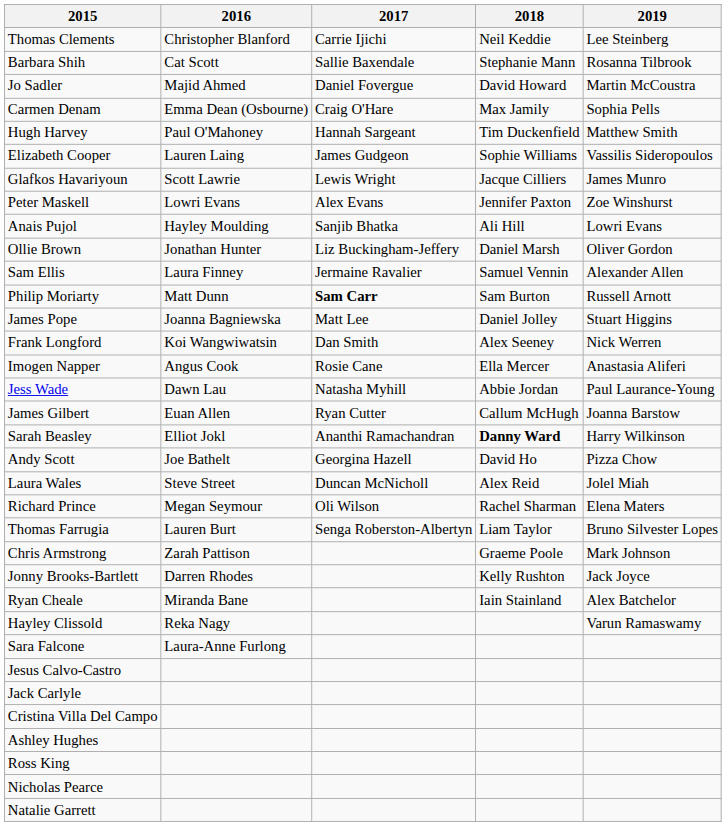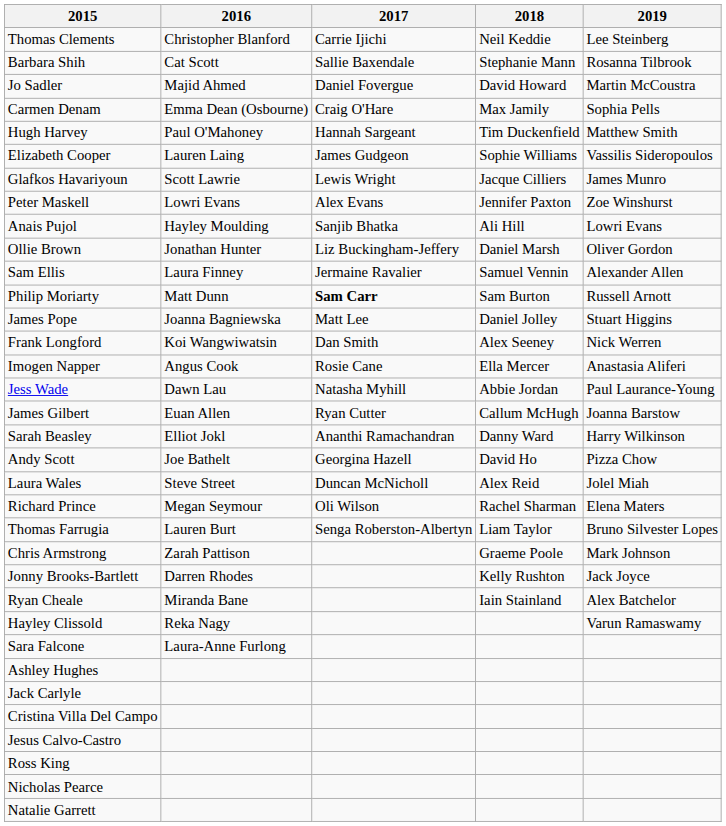Sarah Beasley | 2018: bold -> normal
rows swapped: Jesus Calvo-Castro <-> Ashley Hughes
